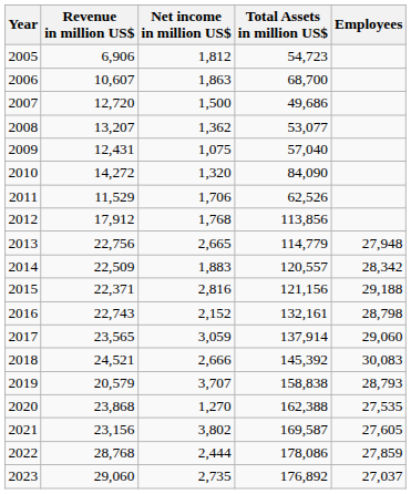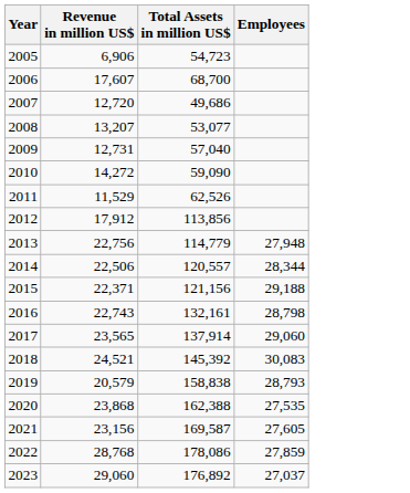- column: Net income in million US$ | 1,812 | 1,863 | 1,500 | 1,362 | 1,075 | 1,320 | 1,706 | 1,768 | 2,665 | 1,883 | 2,816 | 2,152 | 3,059 | 2,666 | 3,707 | 1,270 | 3,802 | 2,444 | 2,735
2006 | Revenue in million US$: 10,607 -> 17,607
2009 | Revenue in million US$: 12,431 -> 12,731
2010 | Total Assets in million US$: 84,090 -> 59,090
2014 | Revenue in million US$: 22,509 -> 22,506
2014 | Employees: 28,342 -> 28,344
